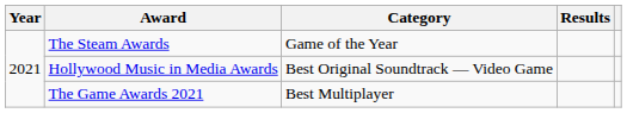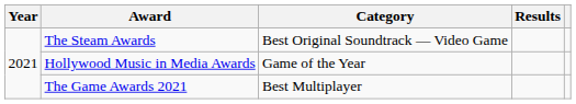The Steam Awards | Category: Game of the Year -> Best Original Soundtrack — Video Game
Hollywood Music in Media Awards | Category: Best Original Soundtrack — Video Game -> Game of the Year
